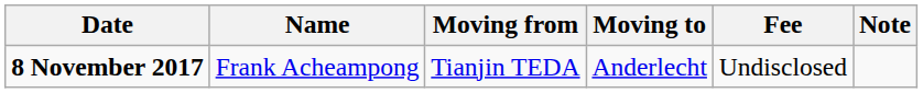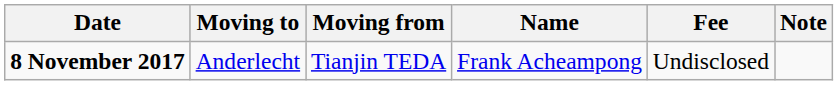columns swapped: Name <-> Moving to
